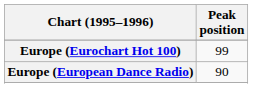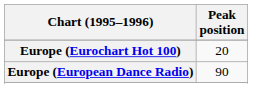Europe (Eurochart Hot 100) | Peak position: 99 -> 20
